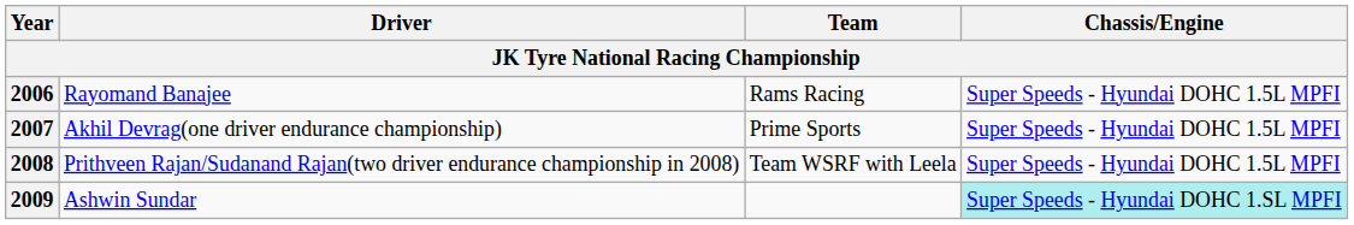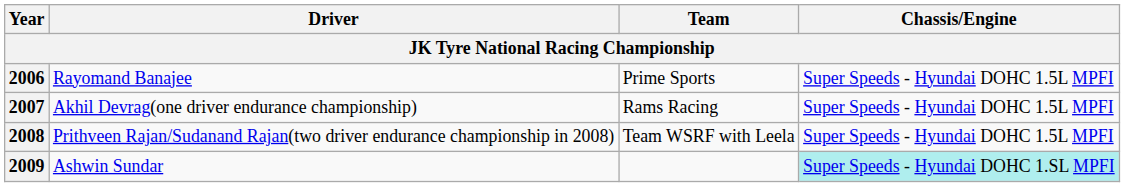2006 | Team: Rams Racing -> Prime Sports
2007 | Team: Prime Sports -> Rams Racing
